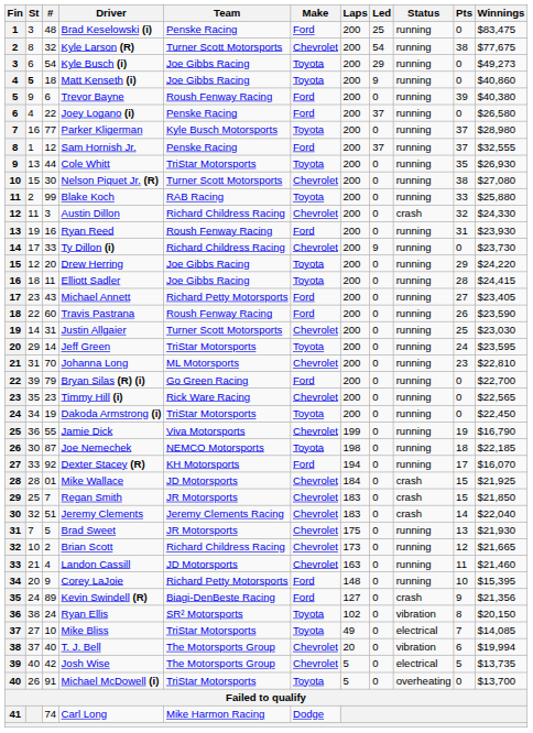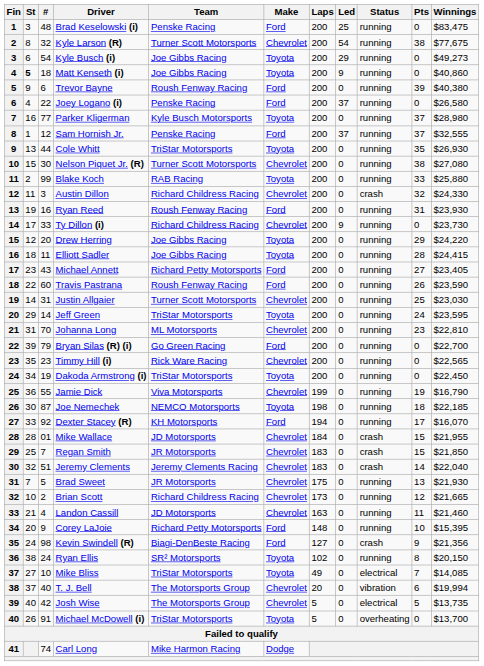Mike Wallace | Winnings: $21,925 -> $21,955
Kevin Swindell (R) | #: 89 -> 98
Ryan Ellis | Status: vibration -> running
